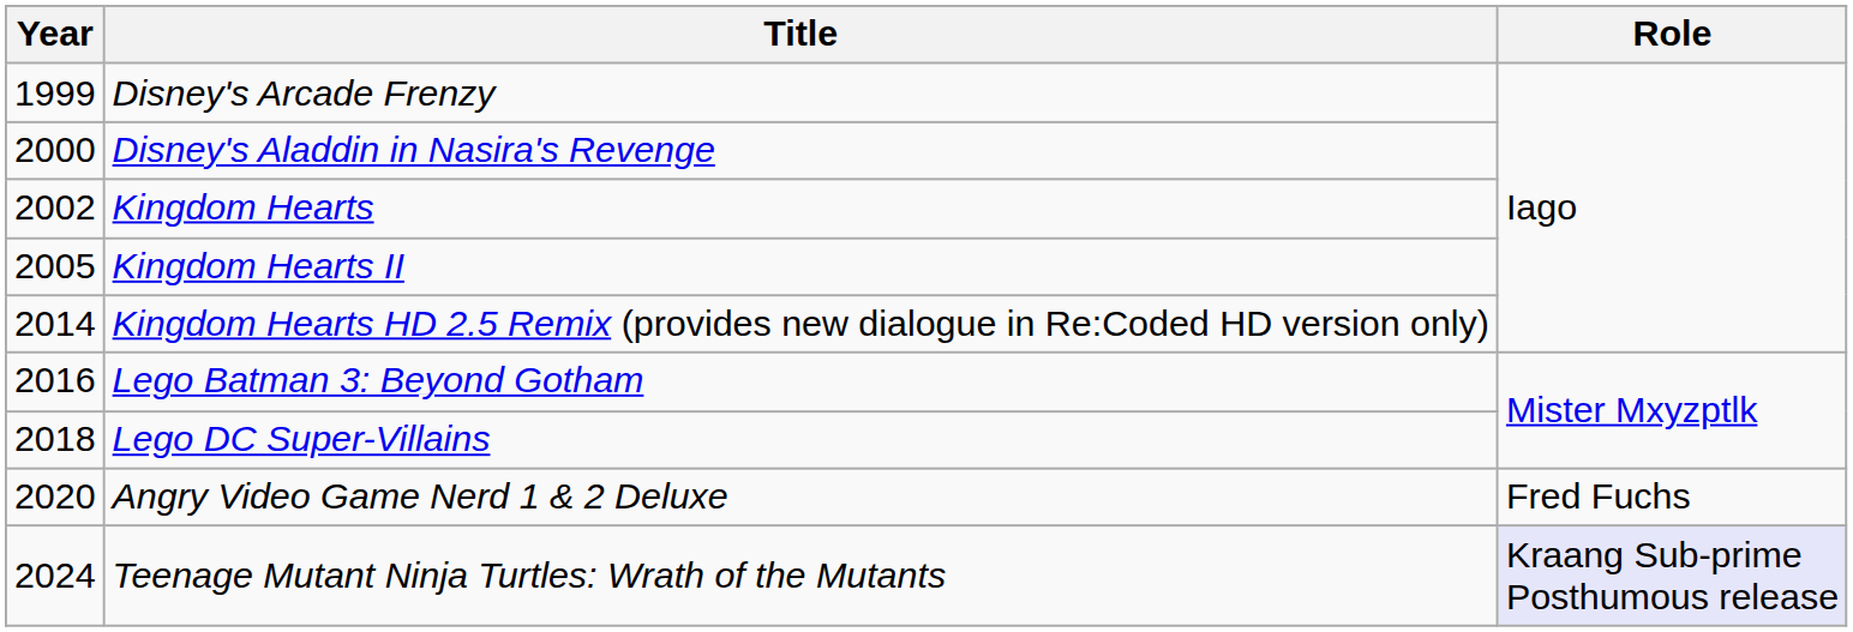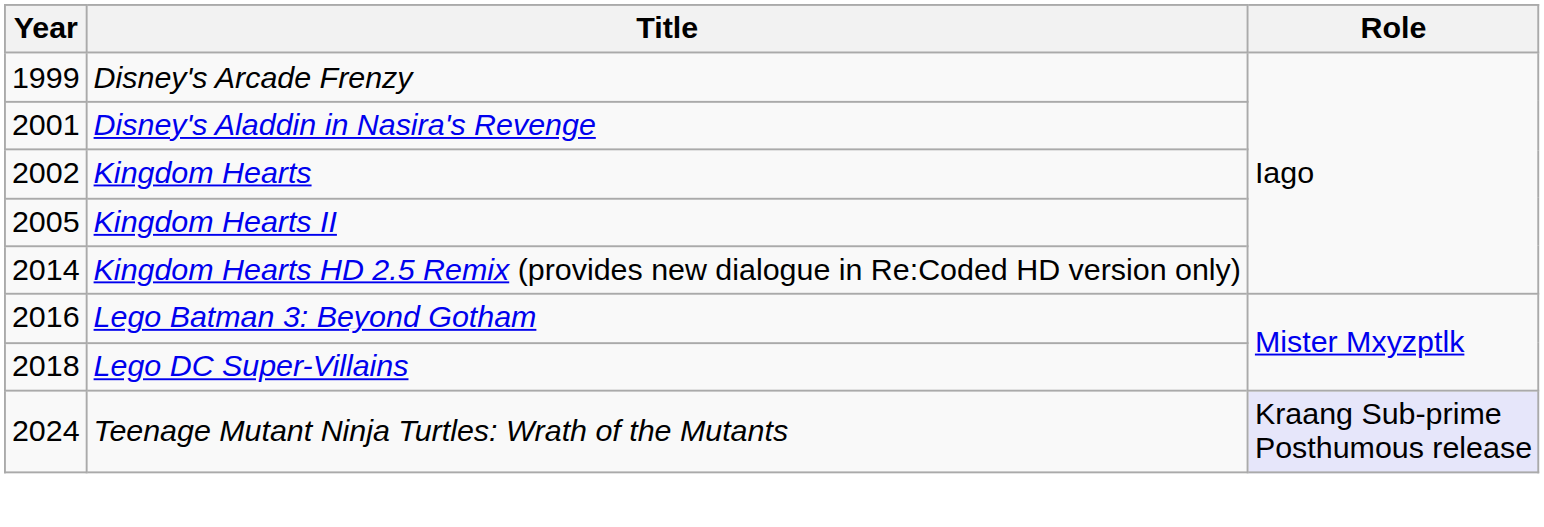Disney's Aladdin in Nasira's Revenge | Year: 2000 -> 2001
- row: 2020 | Angry Video Game Nerd 1 & 2 Deluxe | Fred Fuchs
